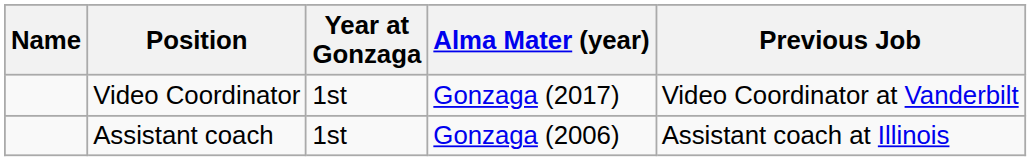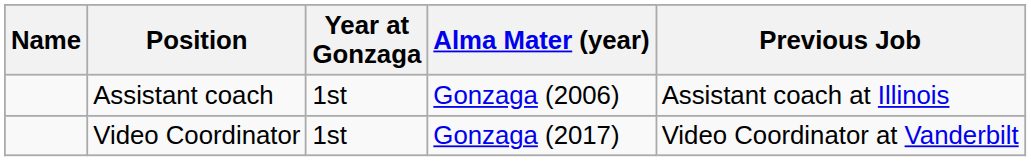rows swapped: Assistant coach <-> Video Coordinator
